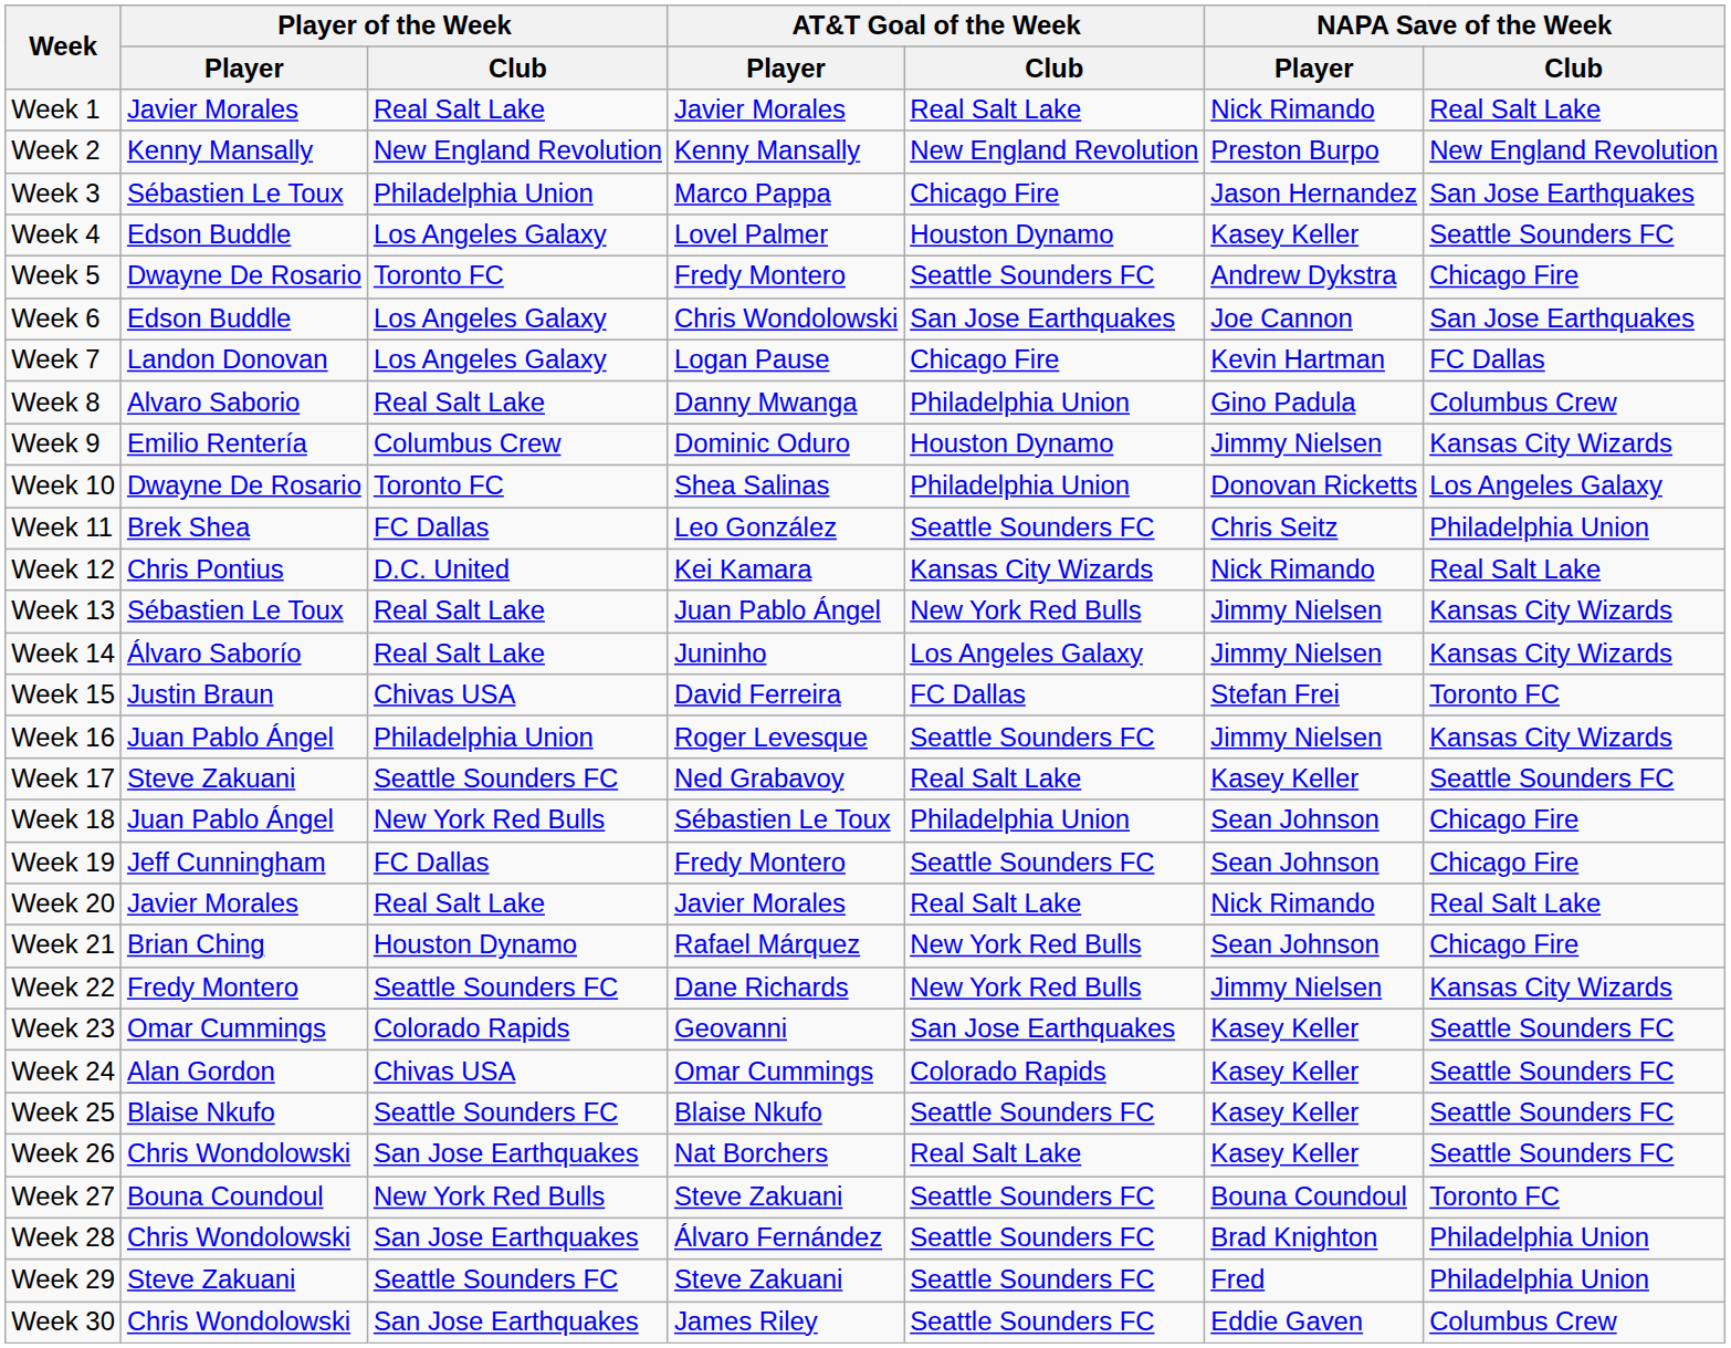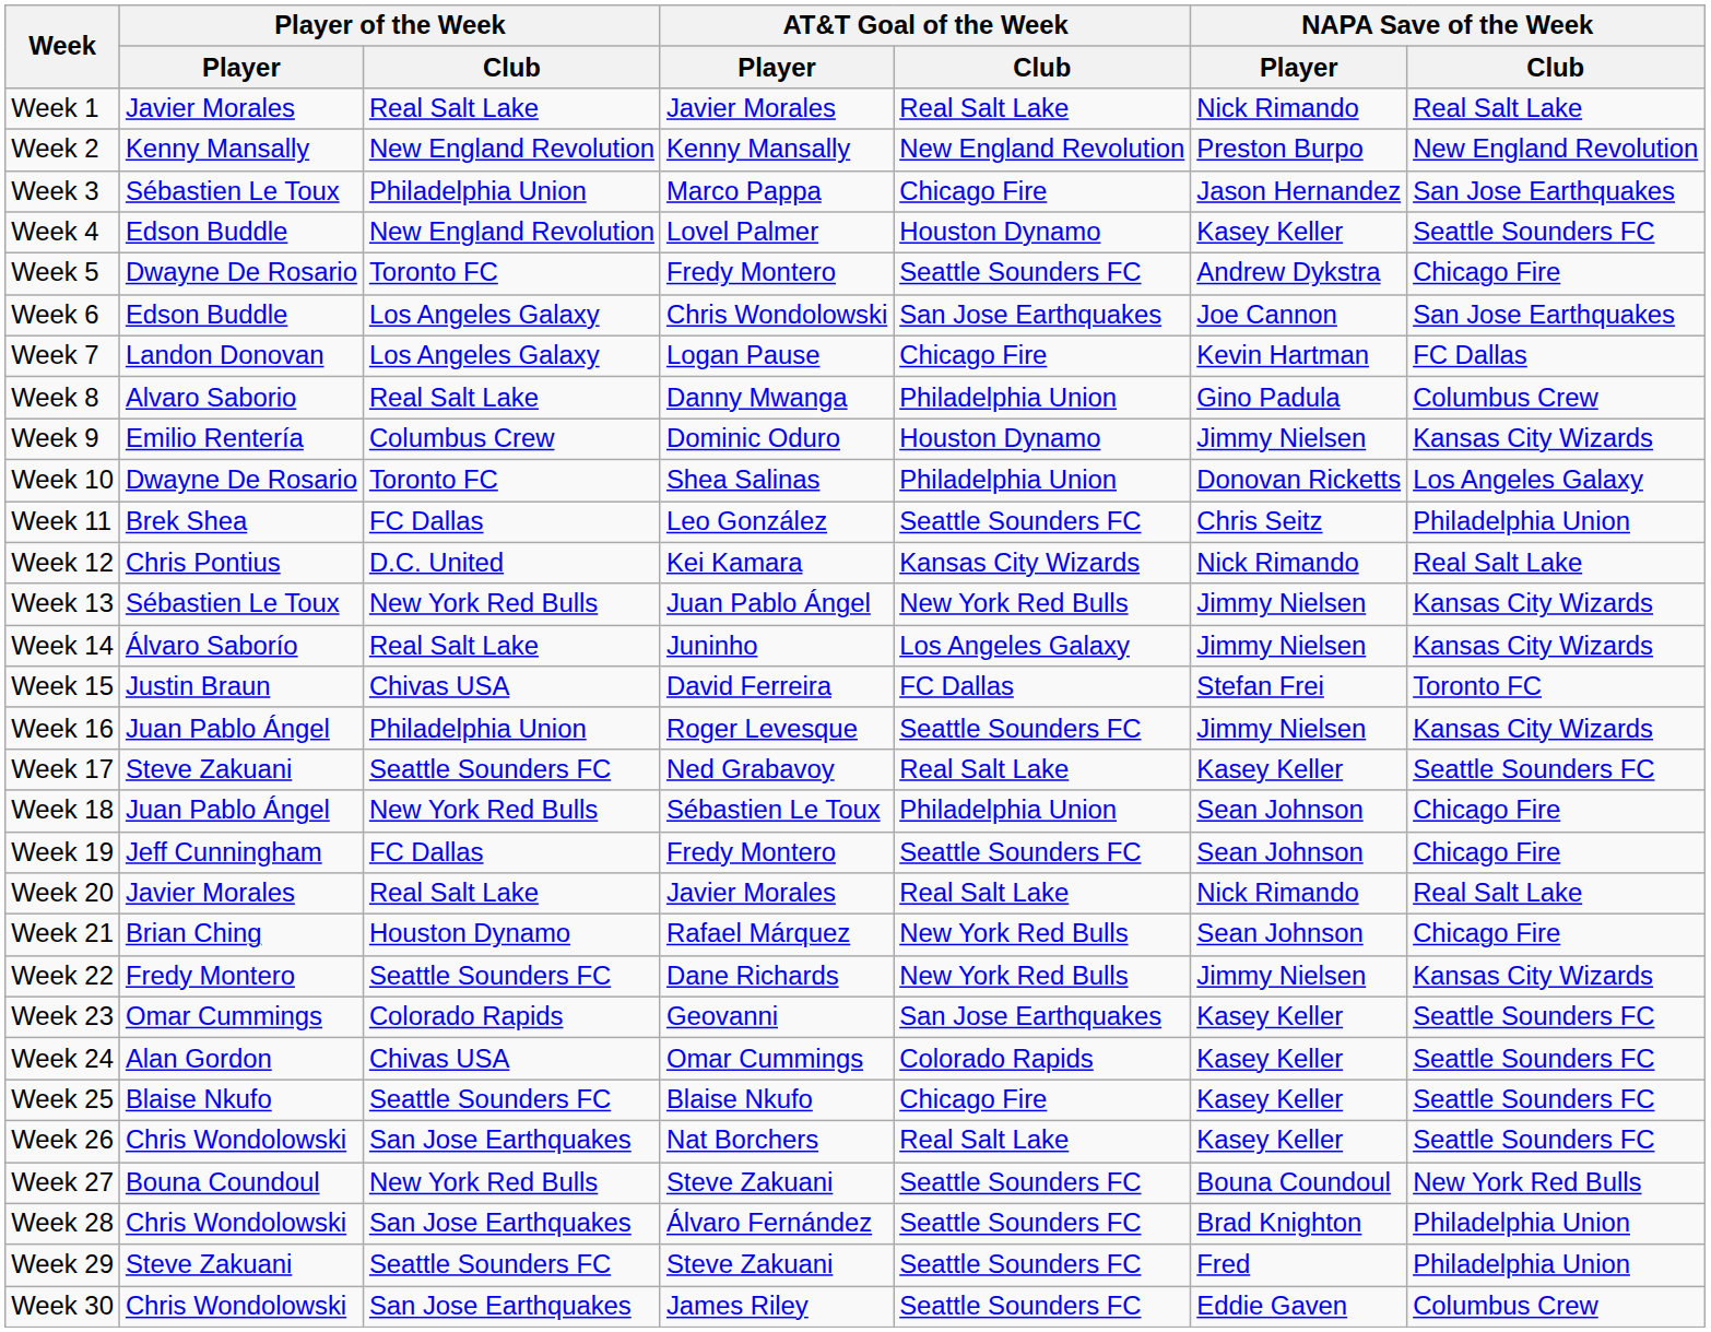Week 4 | Player of the Week / Club: Los Angeles Galaxy -> New England Revolution
Week 13 | Player of the Week / Club: Real Salt Lake -> New York Red Bulls
Week 25 | AT&T Goal of the Week / Club: Seattle Sounders FC -> Chicago Fire
Week 27 | NAPA Save of the Week / Club: Toronto FC -> New York Red Bulls
